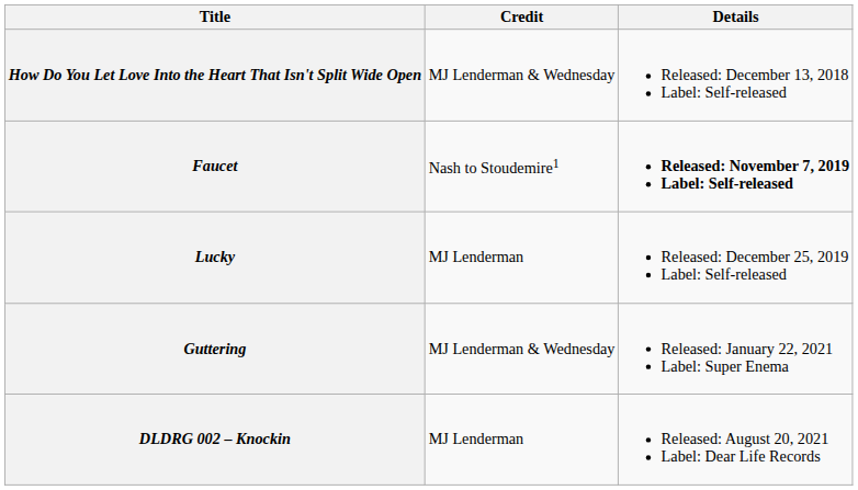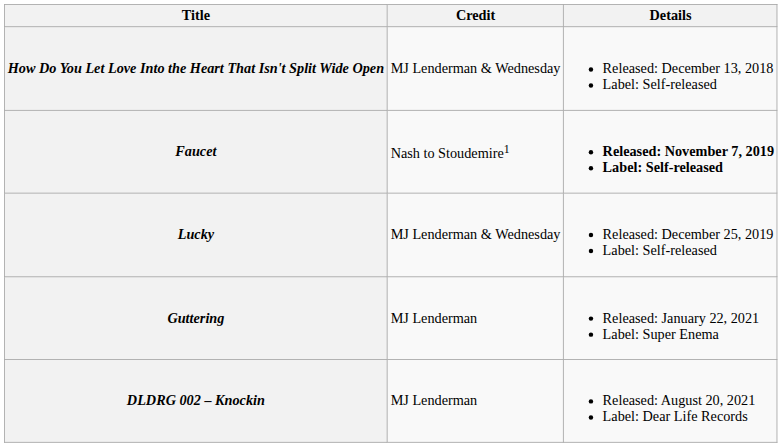Lucky | Credit: MJ Lenderman -> MJ Lenderman & Wednesday
Guttering | Credit: MJ Lenderman & Wednesday -> MJ Lenderman
